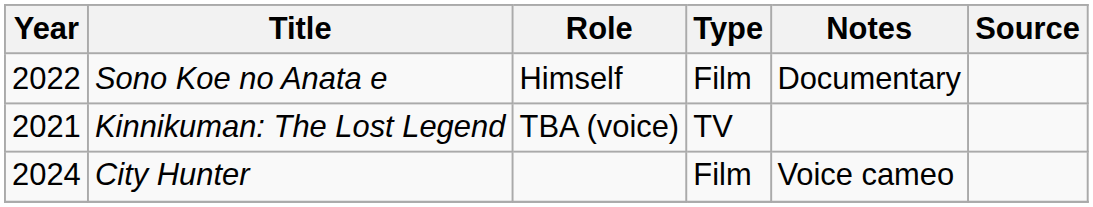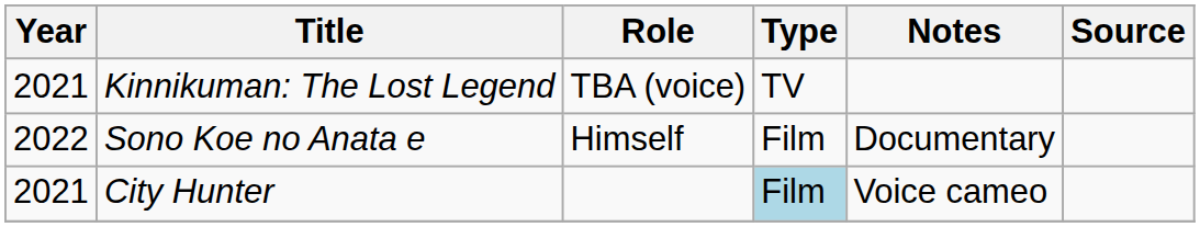rows swapped: Kinnikuman: The Lost Legend <-> Sono Koe no Anata e
City Hunter | Year: 2024 -> 2021
City Hunter | Type: no background -> lightblue background
